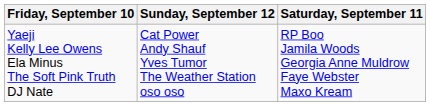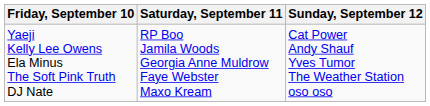columns swapped: Saturday, September 11 <-> Sunday, September 12
